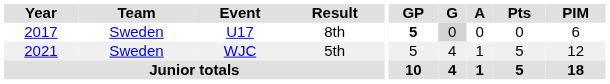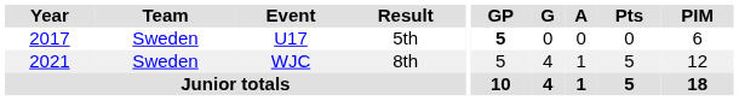U17 | Result: 8th -> 5th
U17 | G: lightgrey background -> no background
WJC | Result: 5th -> 8th
